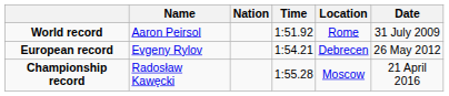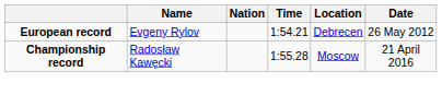- row: World record | Aaron Peirsol | 1:51.92 | Rome | 31 July 2009
